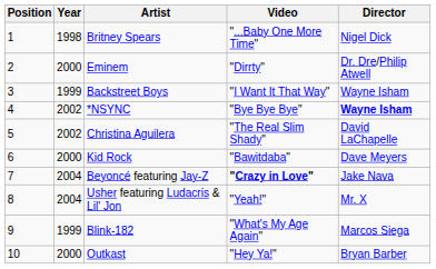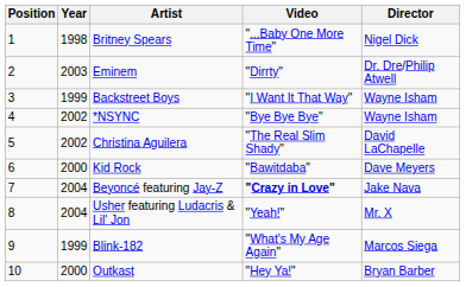Eminem | Year: 2000 -> 2003
*NSYNC | Director: bold -> normal
